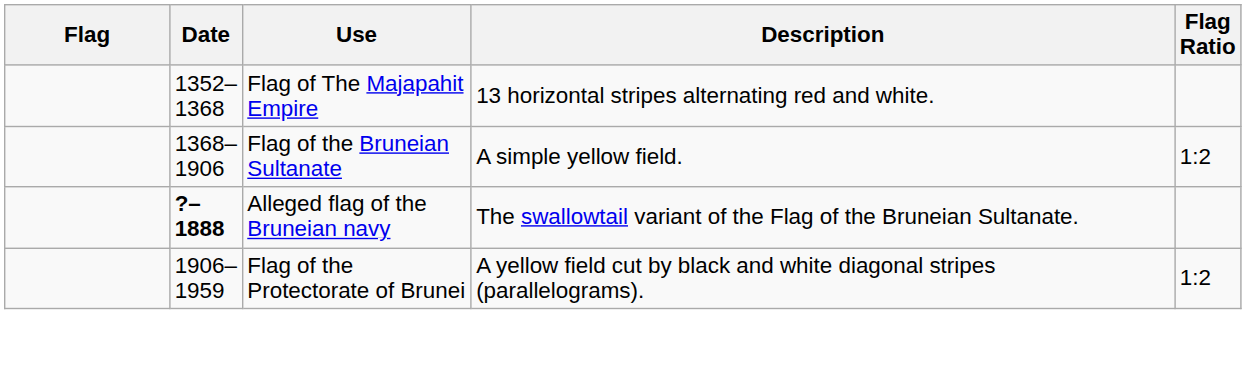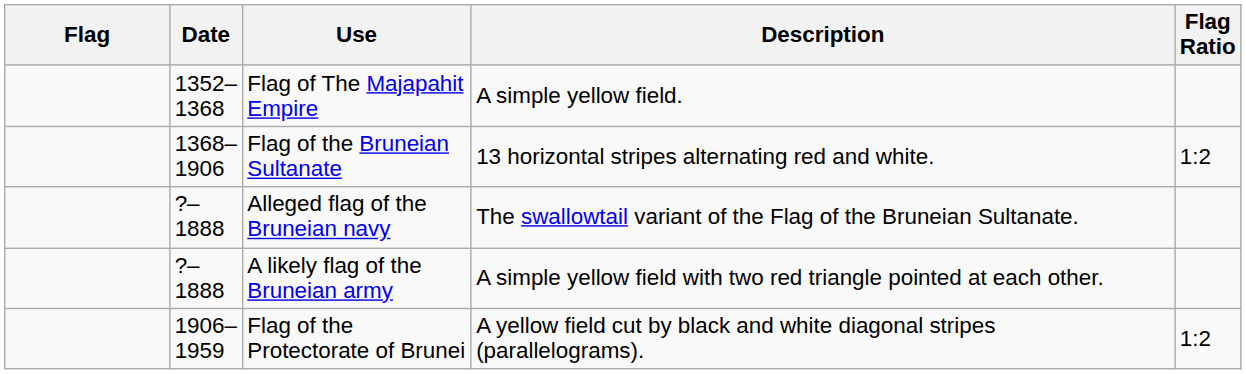Flag of The Majapahit Empire | Description: 13 horizontal stripes alternating red and white. -> A simple yellow field.
Flag of the Bruneian Sultanate | Description: A simple yellow field. -> 13 horizontal stripes alternating red and white.
Alleged flag of the Bruneian navy | Date: bold -> normal
+ row: ?–1888 | A likely flag of the Bruneian army | A simple yellow field with two red triangle pointed at each other.
